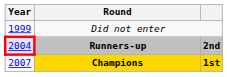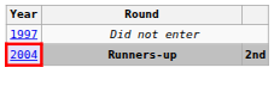Did not enter | Year: 1999 -> 1997
- row: 2007 | Champions | 1st
